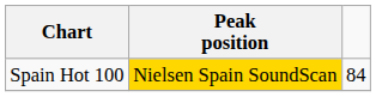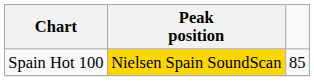Spain Hot 100 | column 3: 84 -> 85
